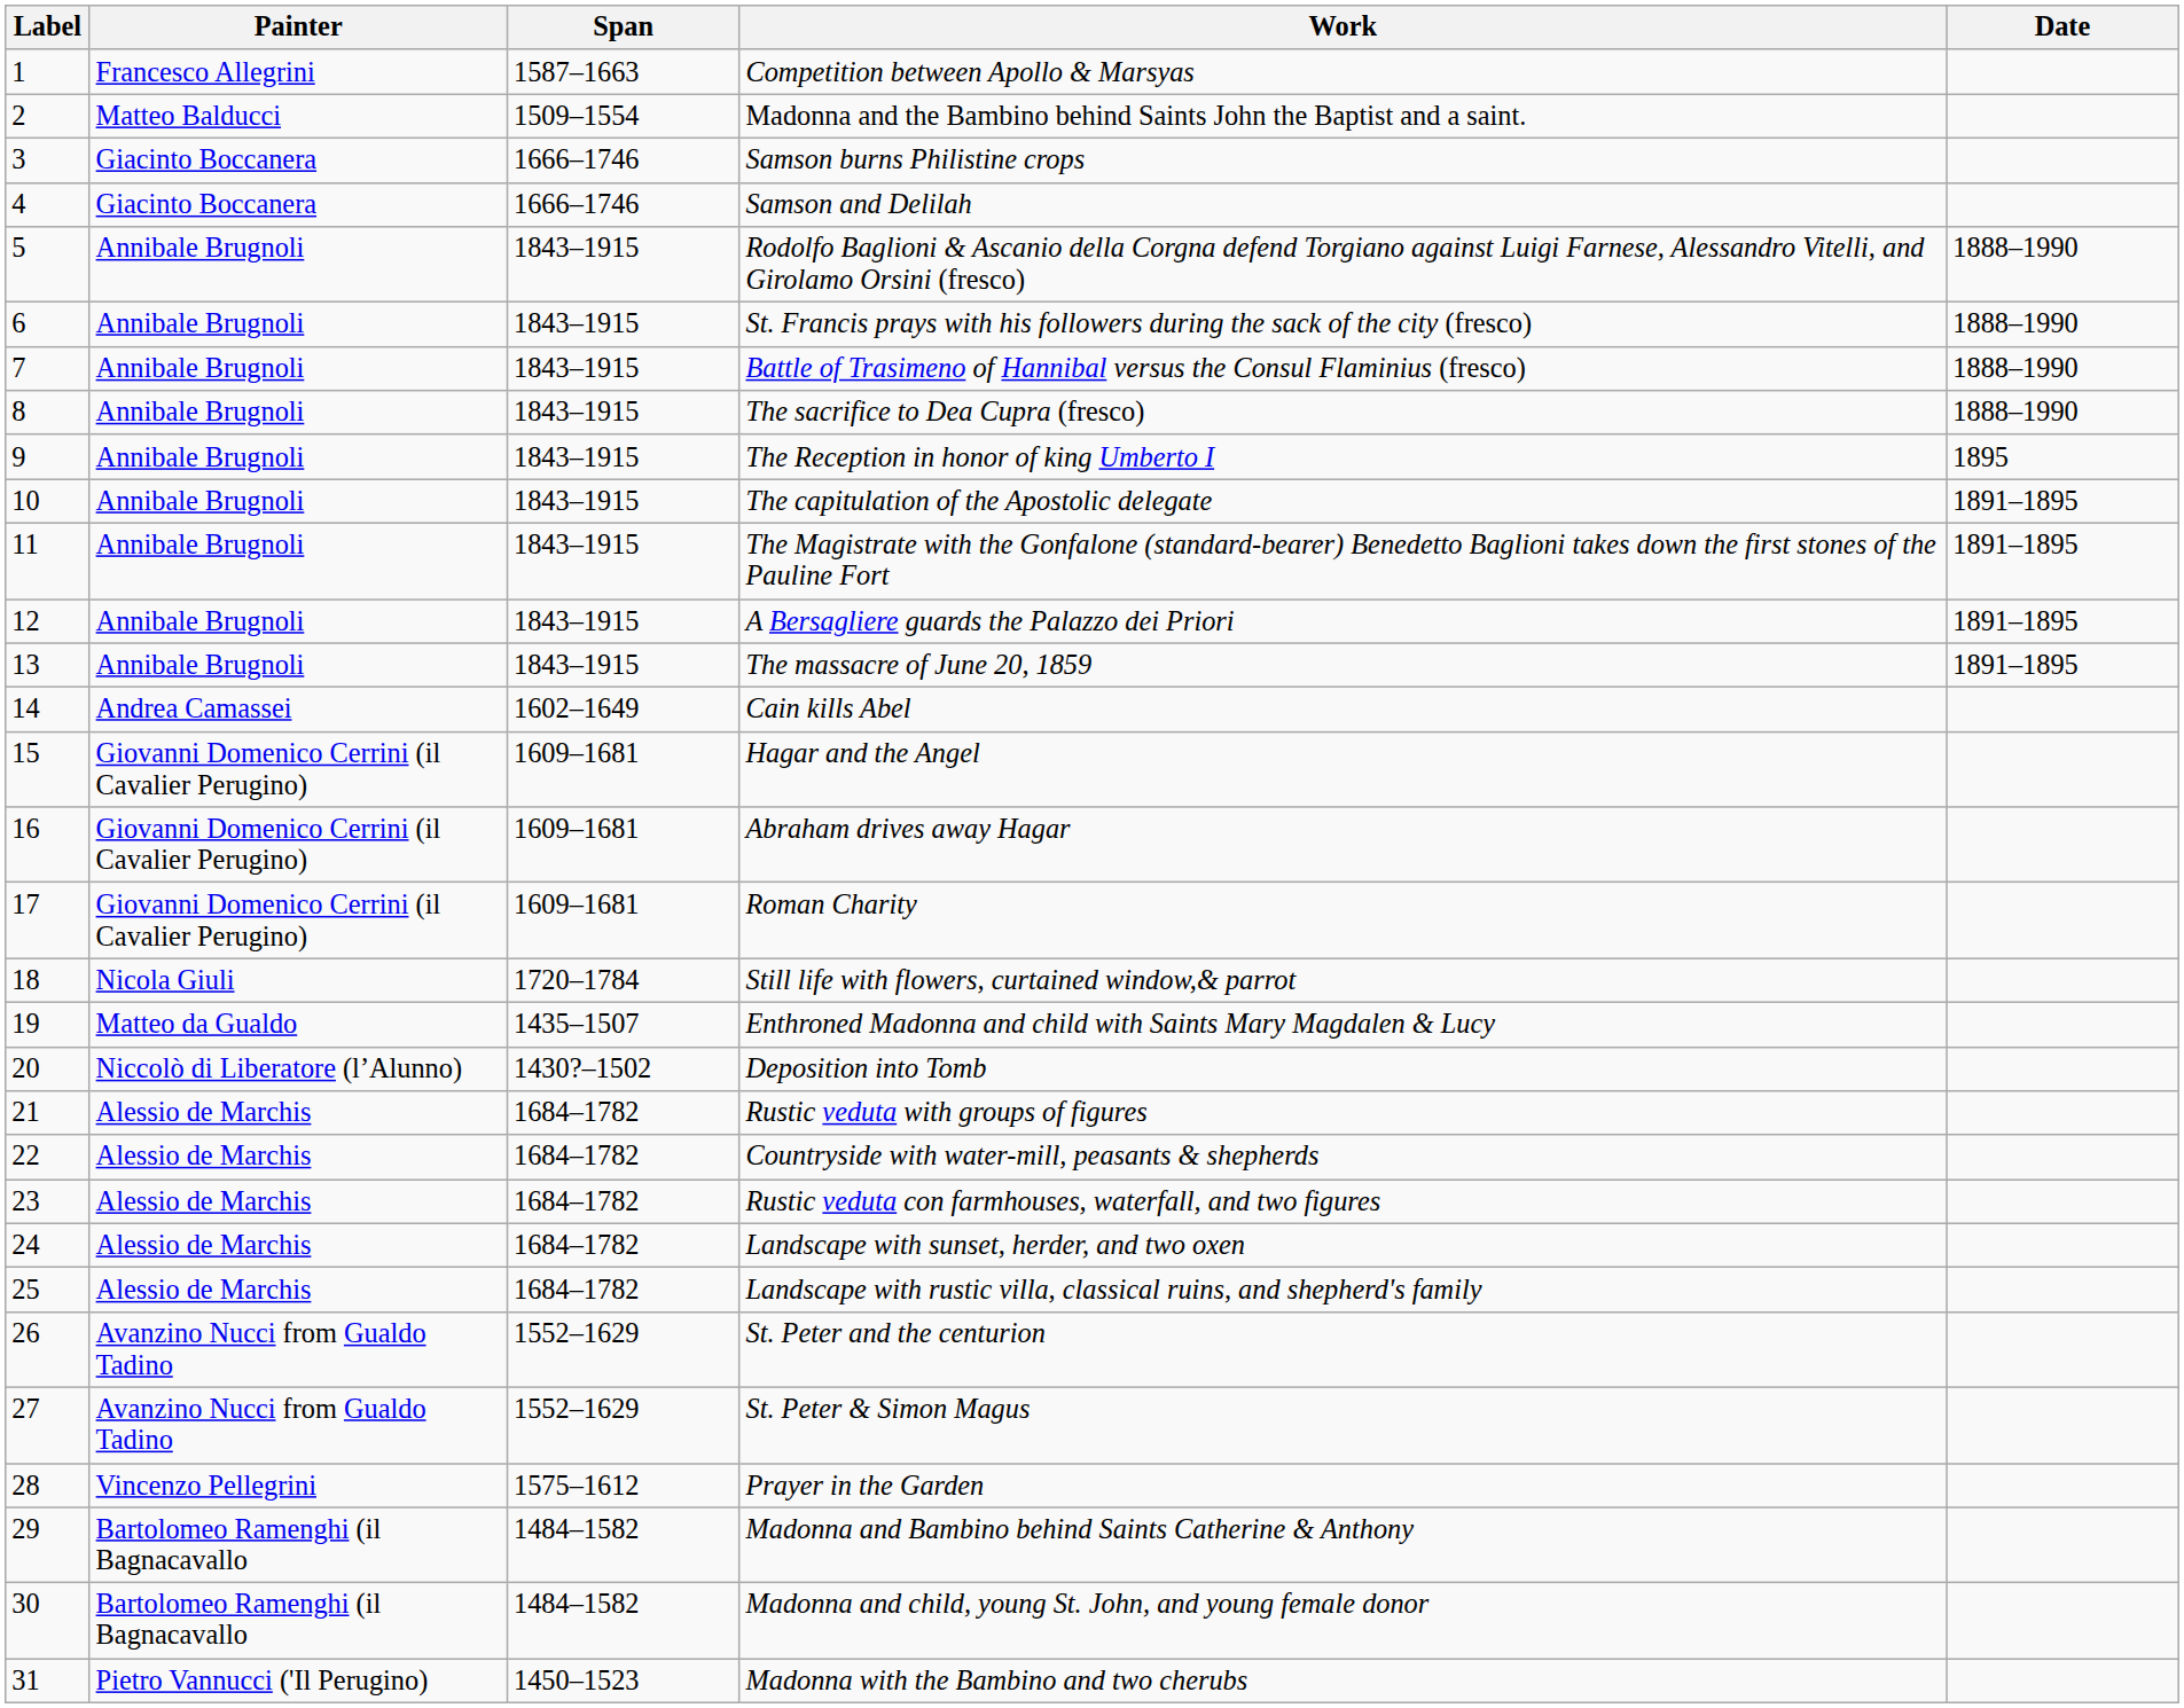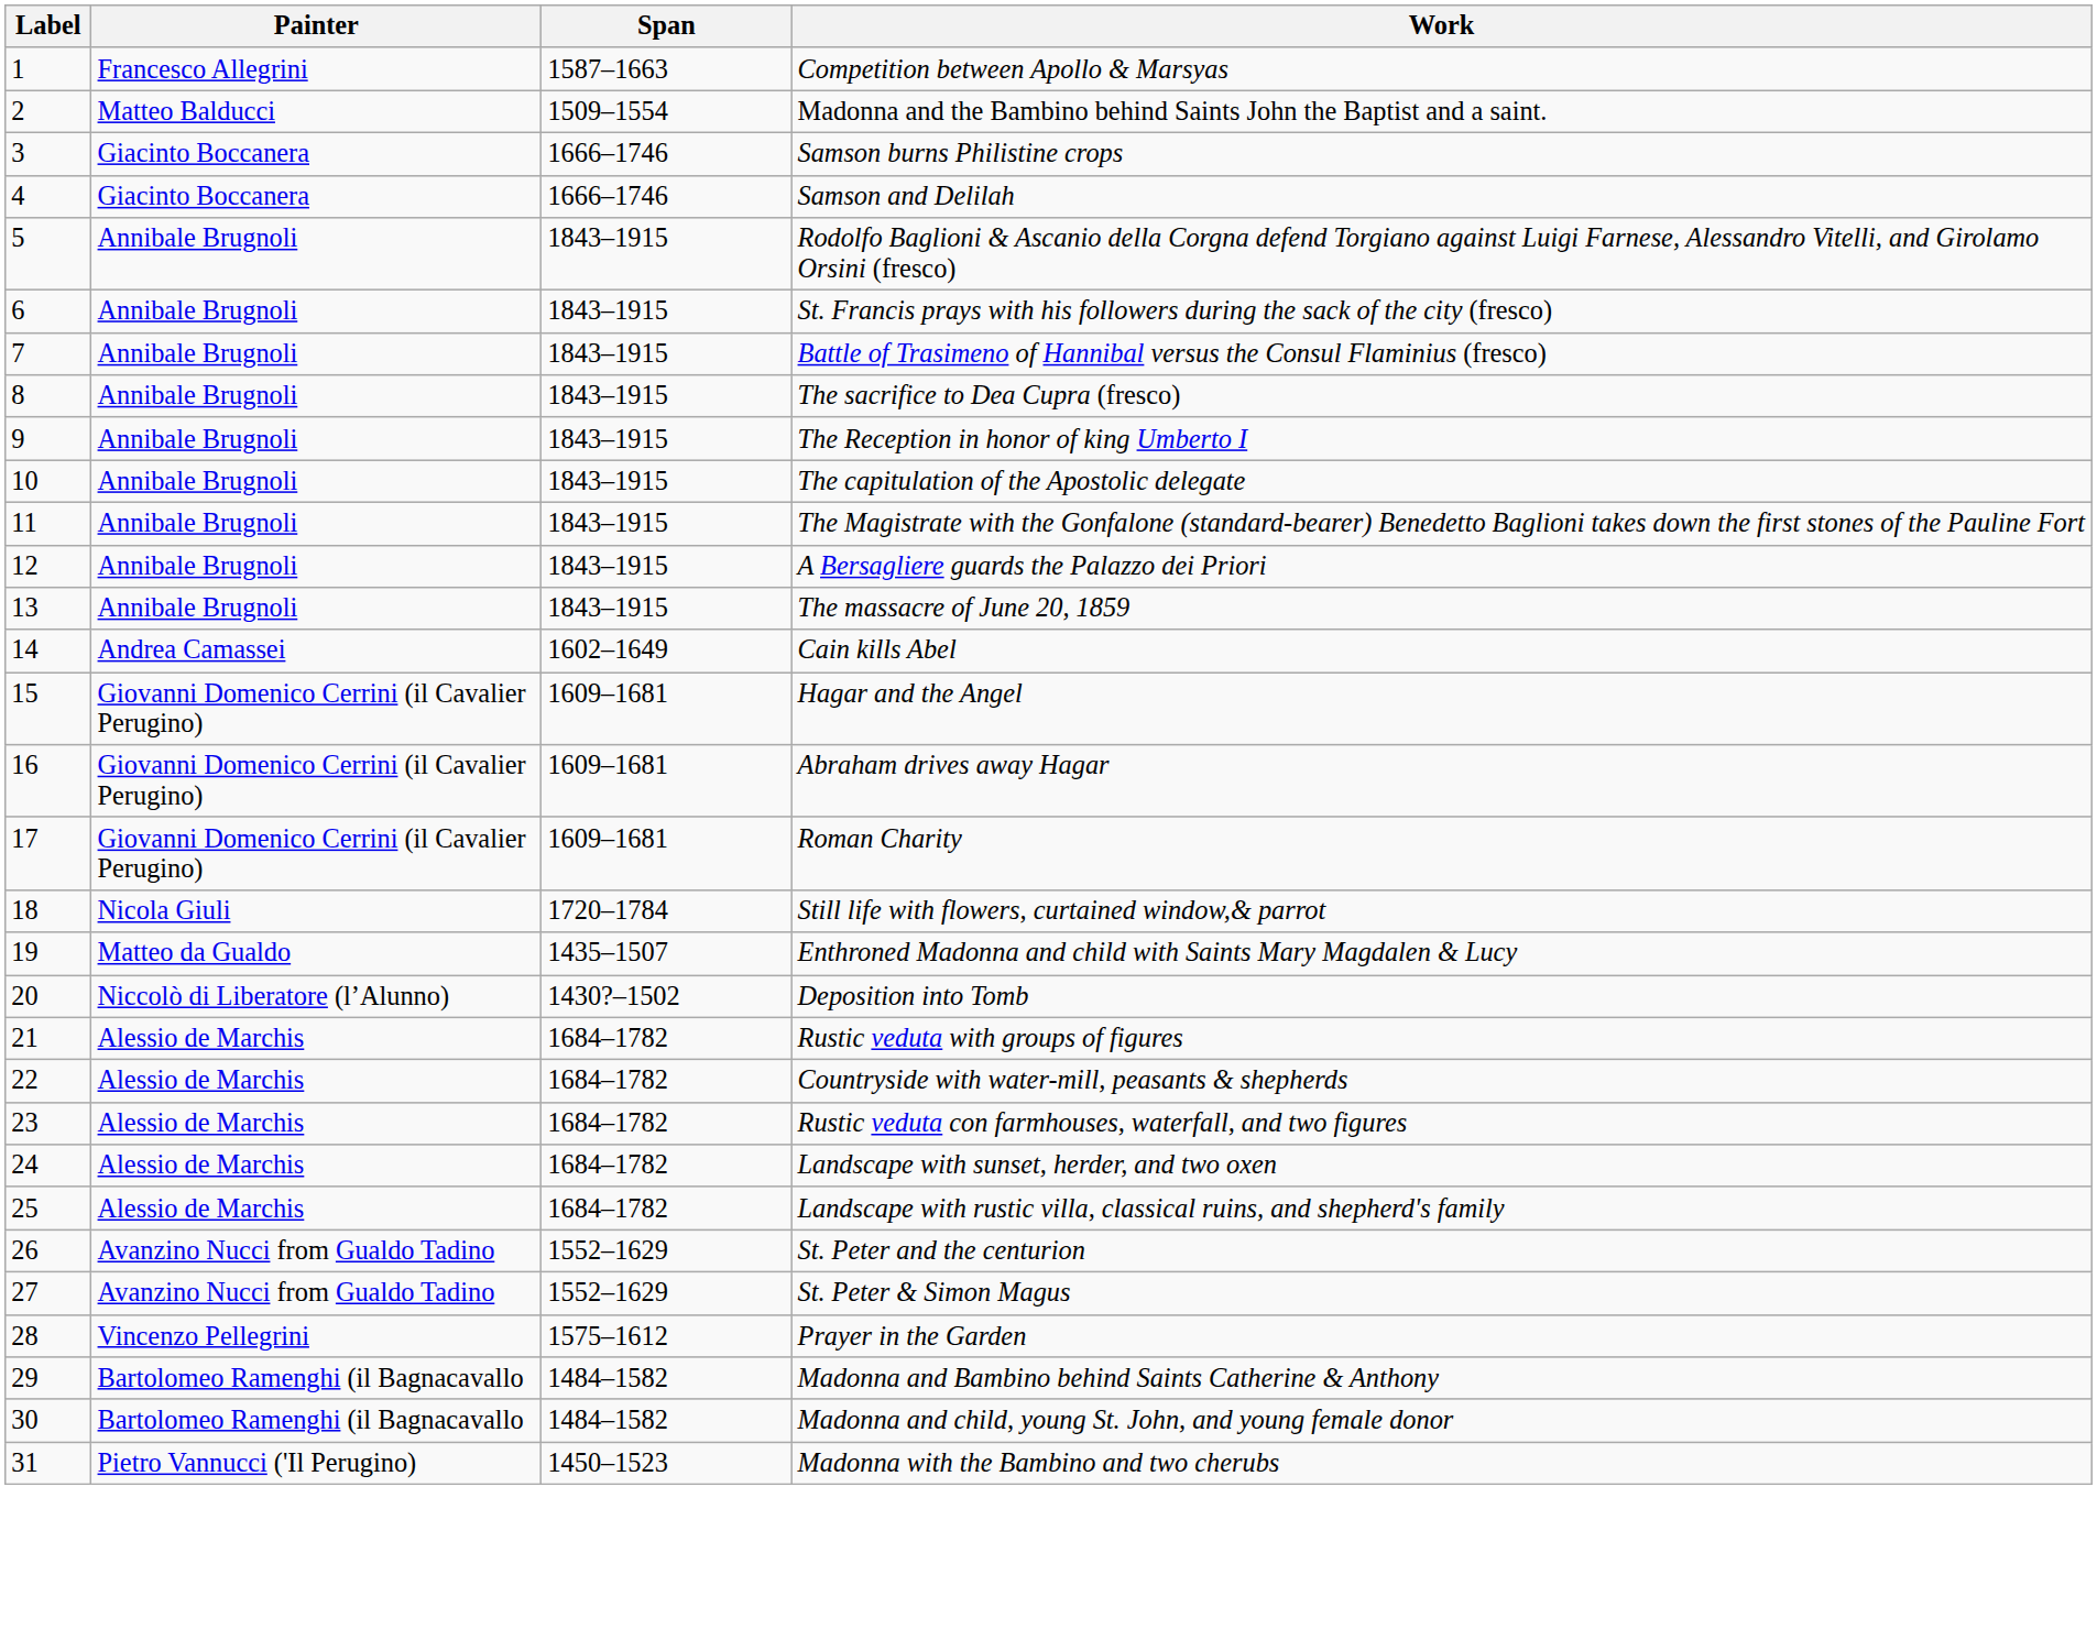- column: Date | 1888–1990 | 1888–1990 | 1888–1990 | 1888–1990 | 1895 | 1891–1895 | 1891–1895 | 1891–1895 | 1891–1895
